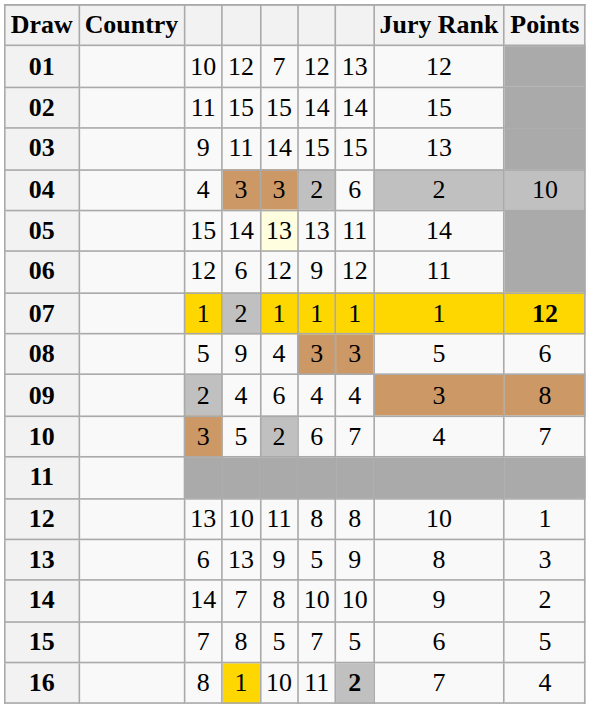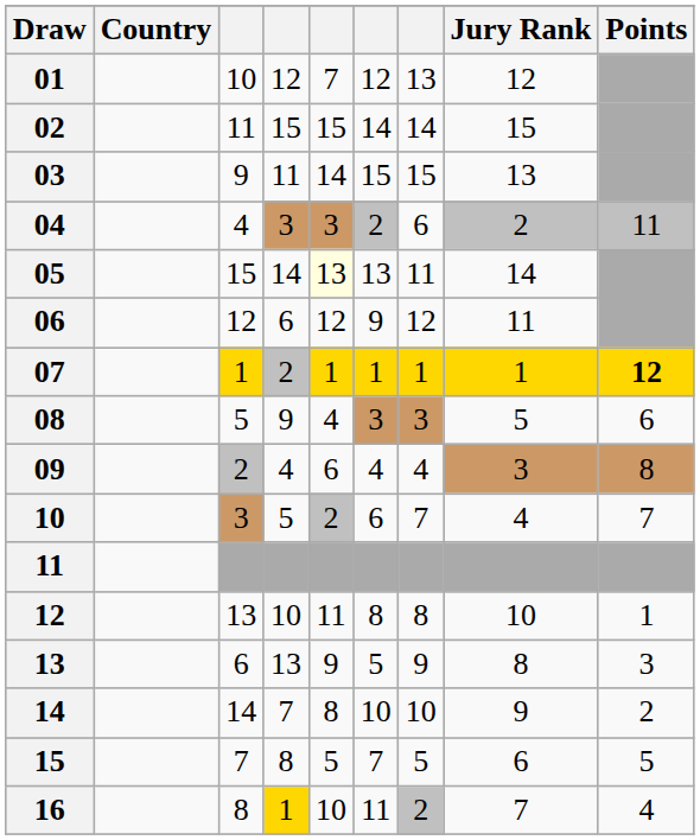04 | Points: 10 -> 11
16 | column 7: bold -> normal
